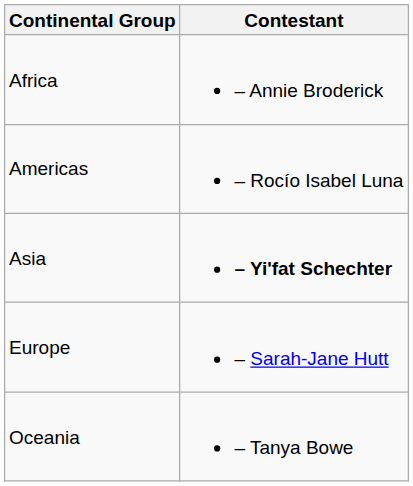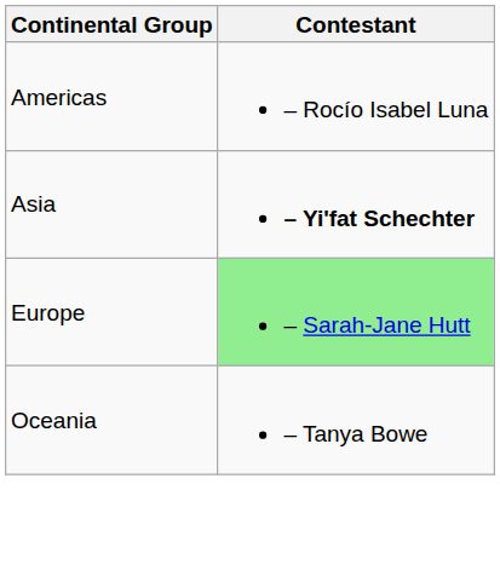- row: Africa | – Annie Broderick
Europe | Contestant: no background -> lightgreen background
